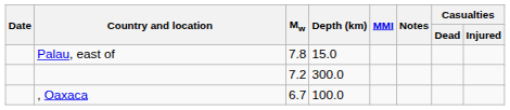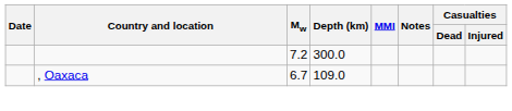- row: Palau, east of | 7.8 | 15.0
, Oaxaca | Depth (km): 100.0 -> 109.0
